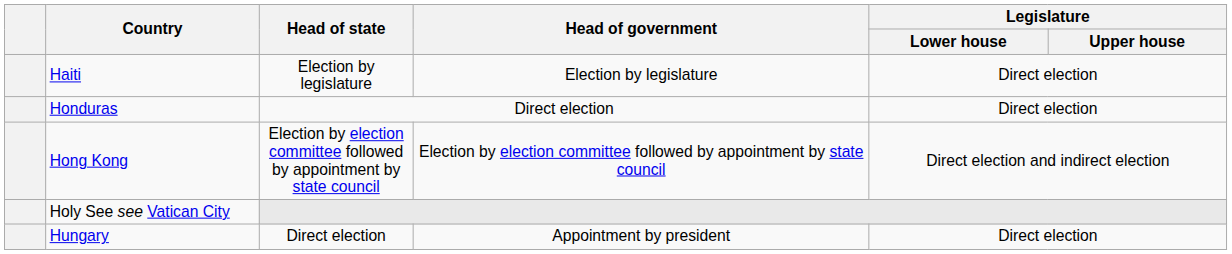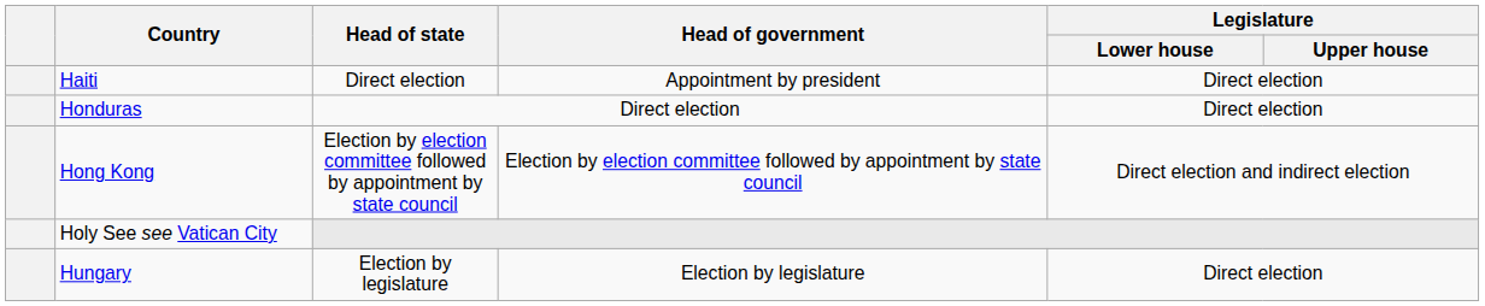Haiti | Head of state: Election by legislature -> Direct election
Haiti | Head of government: Election by legislature -> Appointment by president
Hungary | Head of state: Direct election -> Election by legislature
Hungary | Head of government: Appointment by president -> Election by legislature
